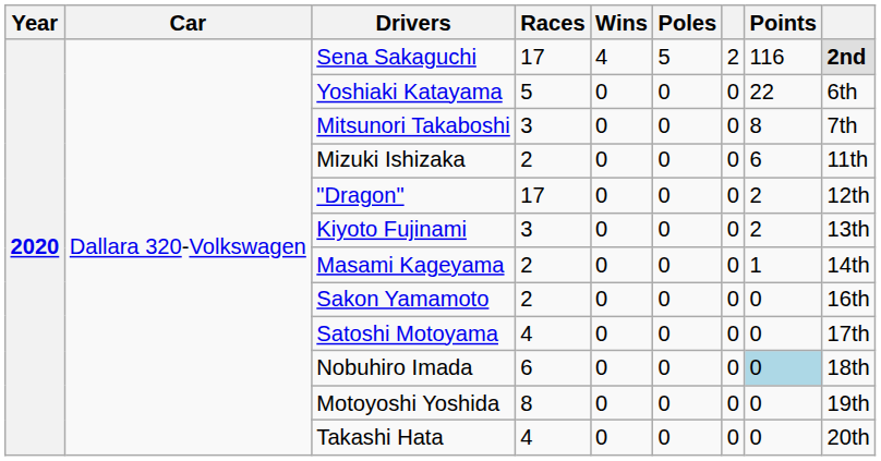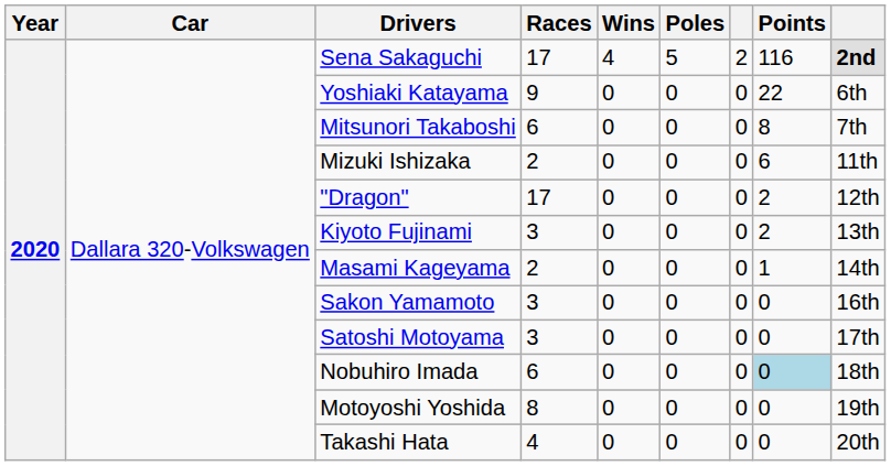Yoshiaki Katayama | Races: 5 -> 9
Mitsunori Takaboshi | Races: 3 -> 6
Sakon Yamamoto | Races: 2 -> 3
Satoshi Motoyama | Races: 4 -> 3
